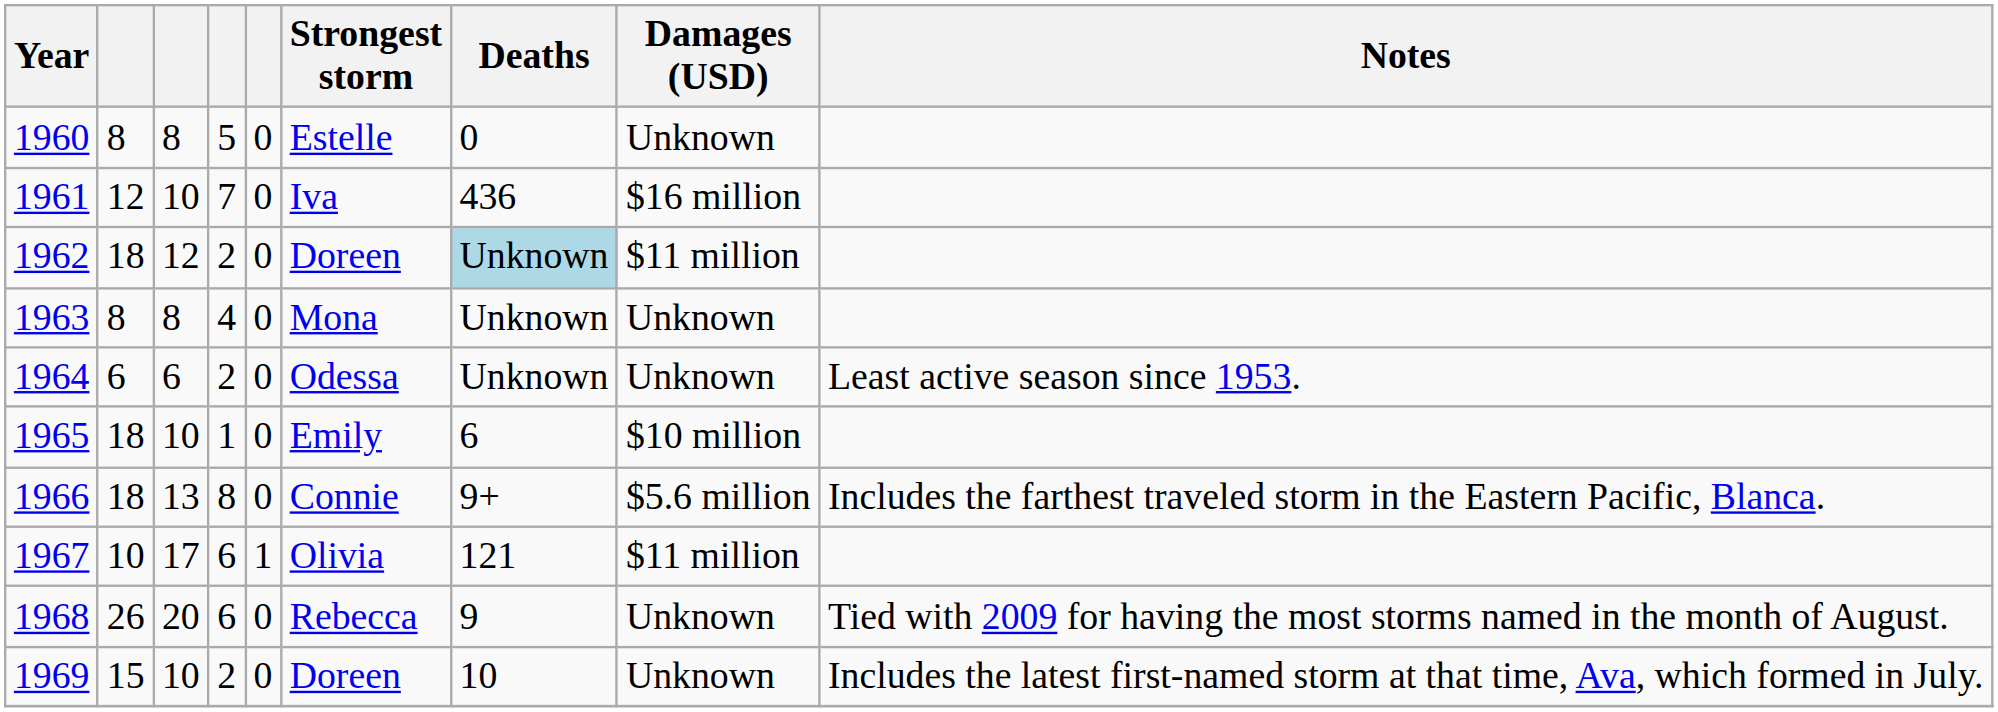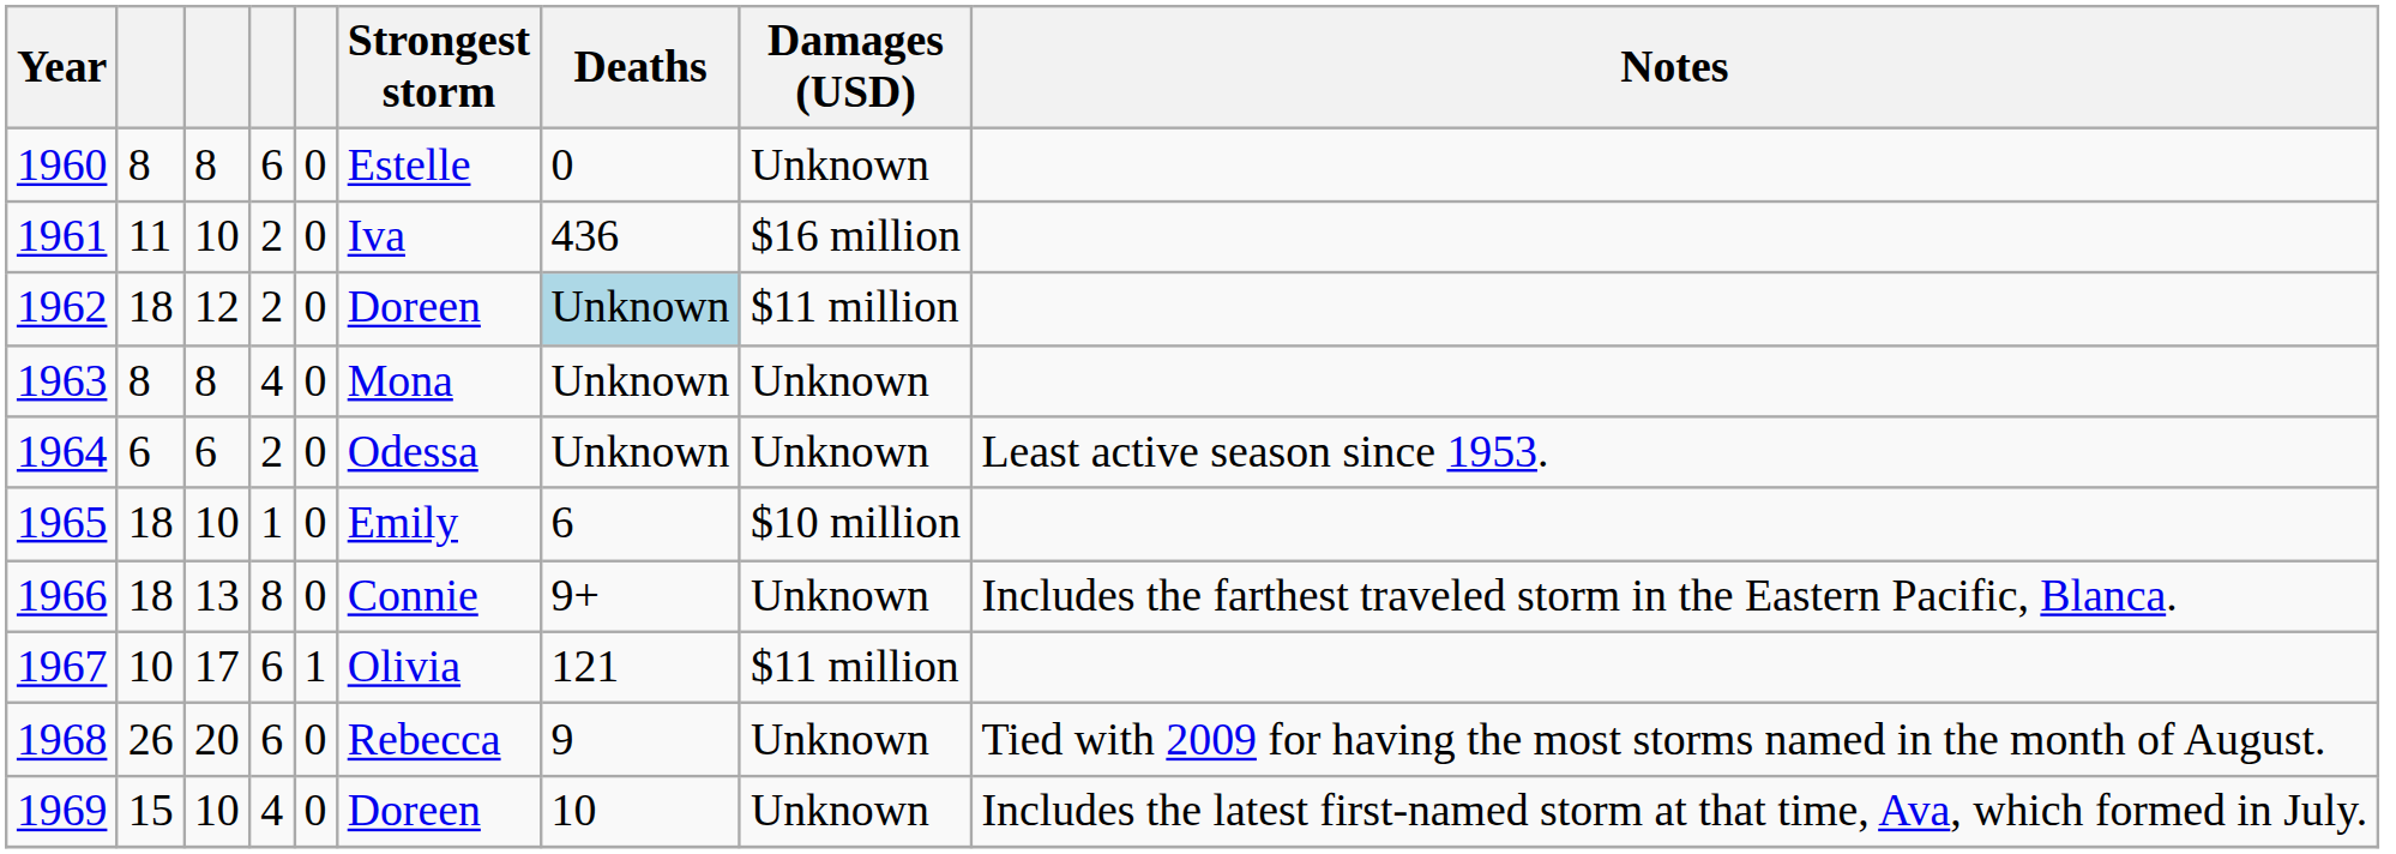1960 | column 4: 5 -> 6
1961 | column 2: 12 -> 11
1961 | column 4: 7 -> 2
1966 | Damages (USD): $5.6 million -> Unknown
1969 | column 4: 2 -> 4
